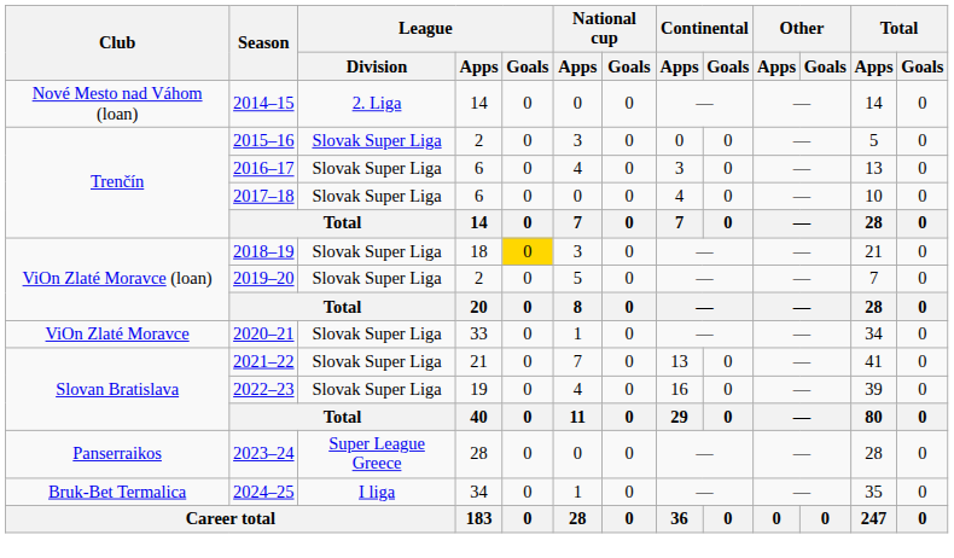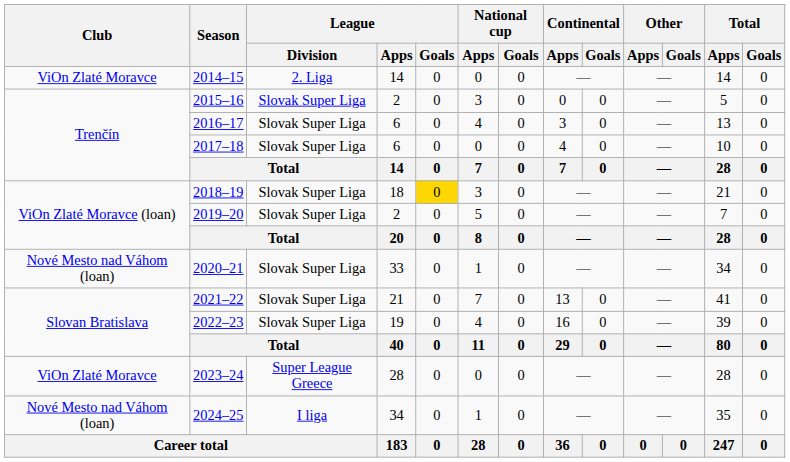2014–15 | Club: Nové Mesto nad Váhom (loan) -> ViOn Zlaté Moravce
2020–21 | Club: ViOn Zlaté Moravce -> Nové Mesto nad Váhom (loan)
2023–24 | Club: Panserraikos -> ViOn Zlaté Moravce
2024–25 | Club: Bruk-Bet Termalica -> Nové Mesto nad Váhom (loan)
